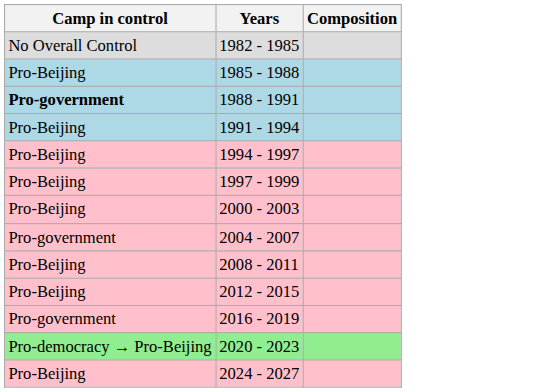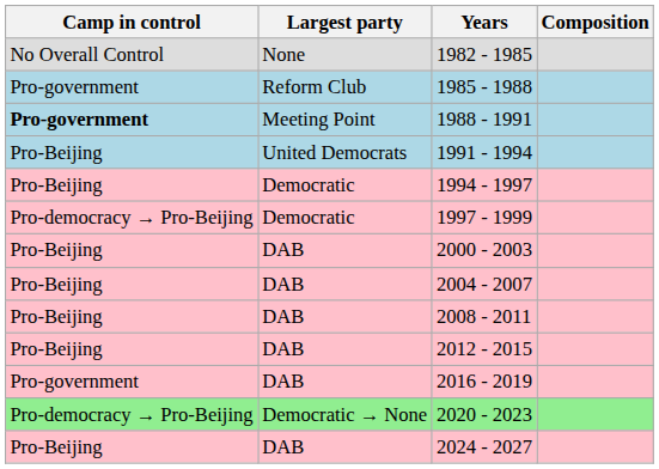+ column: Largest party | None | Reform Club | Meeting Point | United Democrats | Democratic | Democratic | DAB | DAB | DAB | DAB | DAB | Democratic → None | DAB
1985 - 1988 | Camp in control: Pro-Beijing -> Pro-government
1997 - 1999 | Camp in control: Pro-Beijing -> Pro-democracy → Pro-Beijing
2004 - 2007 | Camp in control: Pro-government -> Pro-Beijing
